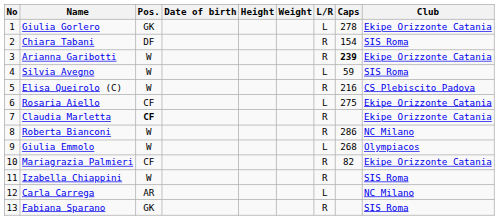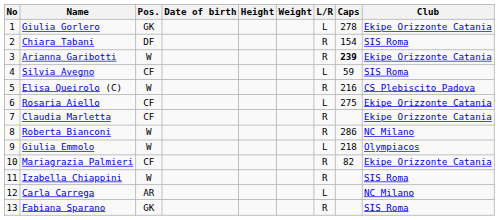Silvia Avegno | Pos.: W -> CF
Claudia Marletta | Pos.: bold -> normal
Giulia Emmolo | Caps: 268 -> 218
